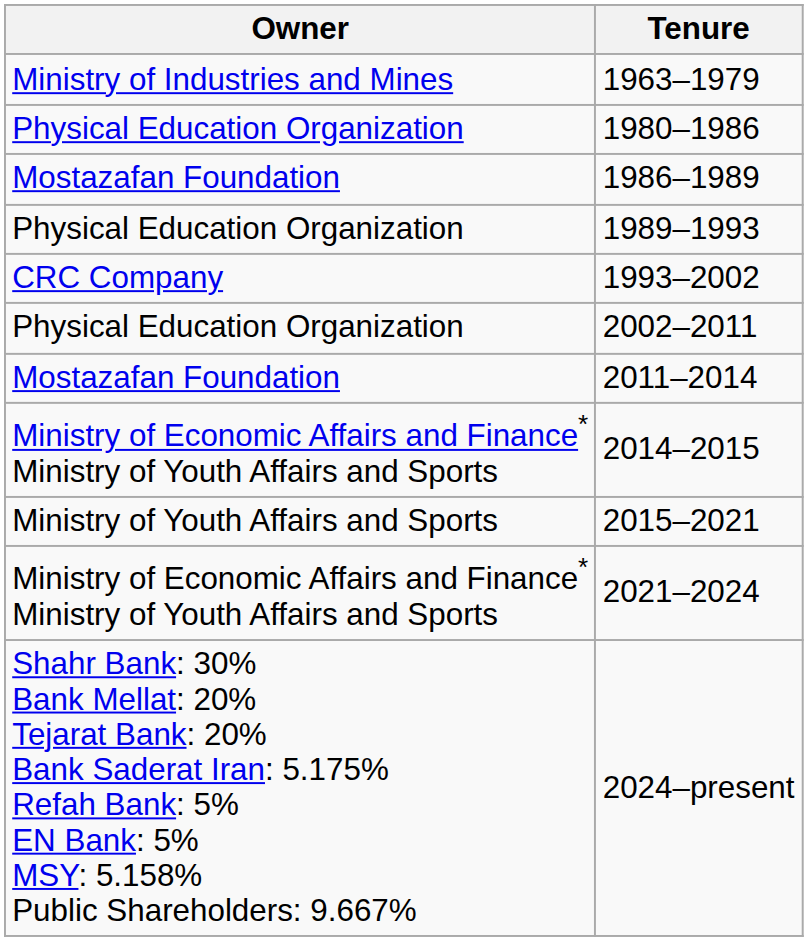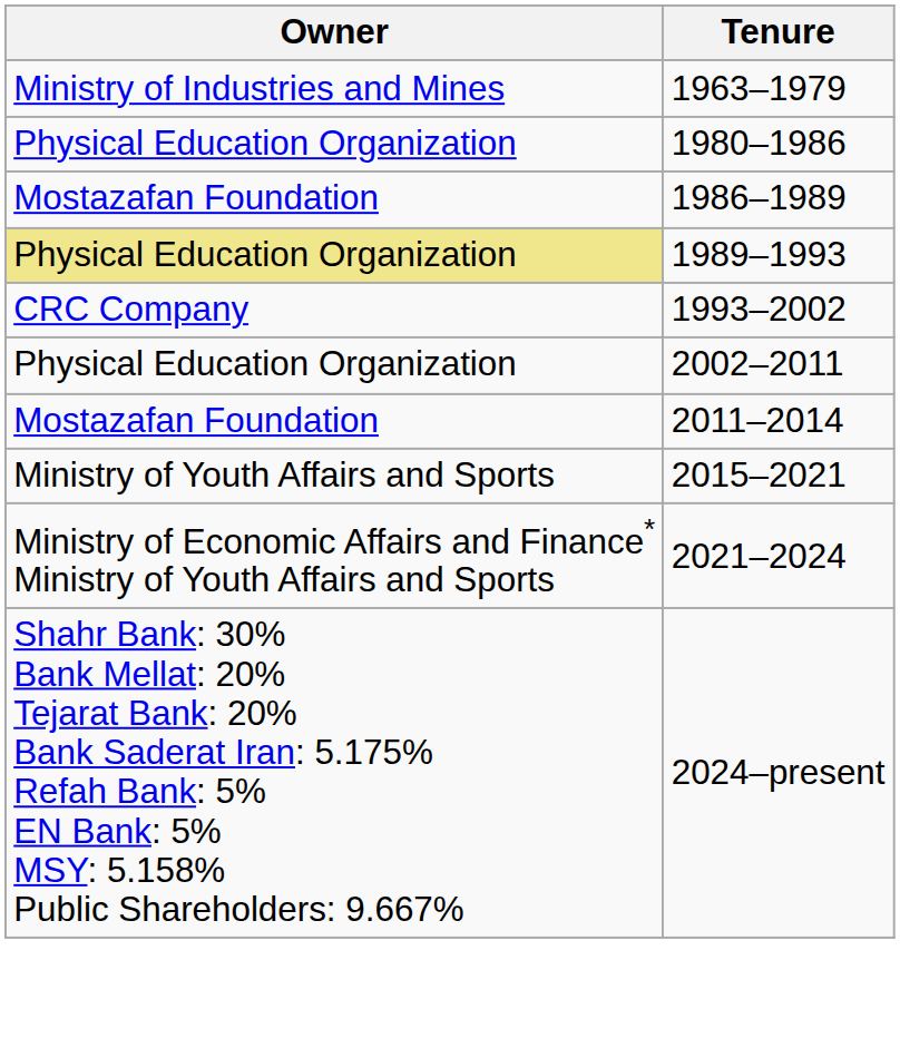1989–1993 | Owner: no background -> khaki background
- row: Ministry of Economic Affairs and Finance* Ministry of Youth Affairs and Sports | 2014–2015
